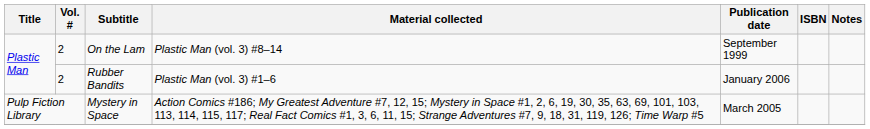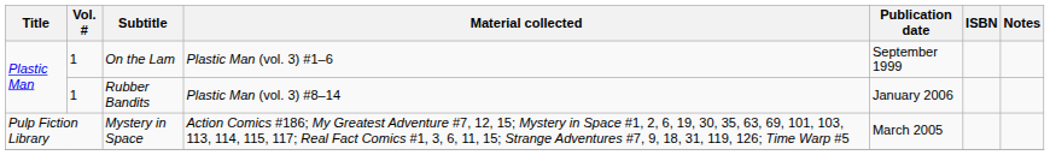On the Lam | Vol. #: 2 -> 1
On the Lam | Material collected: Plastic Man (vol. 3) #8–14 -> Plastic Man (vol. 3) #1–6
Rubber Bandits | Vol. #: 2 -> 1
Rubber Bandits | Material collected: Plastic Man (vol. 3) #1–6 -> Plastic Man (vol. 3) #8–14
